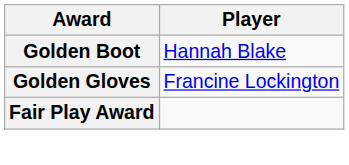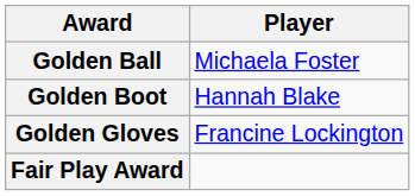+ row: Golden Ball | Michaela Foster
